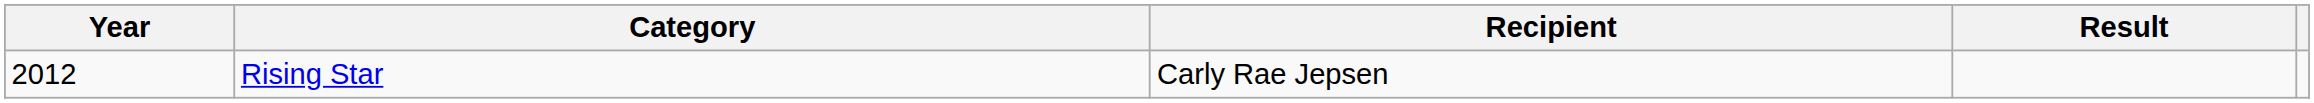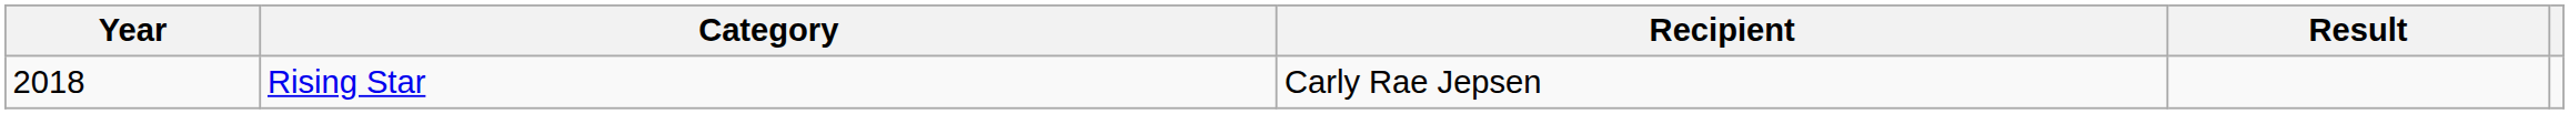Rising Star | Year: 2012 -> 2018
